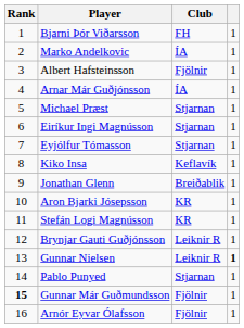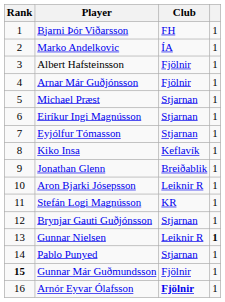Arnar Már Guðjónsson | Club: ÍA -> Fjölnir
Aron Bjarki Jósepsson | Club: KR -> Leiknir R
Brynjar Gauti Guðjónsson | Club: Leiknir R -> Stjarnan
Arnór Eyvar Ólafsson | Club: normal -> bold
